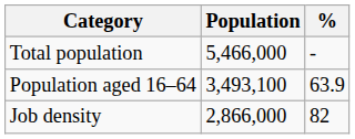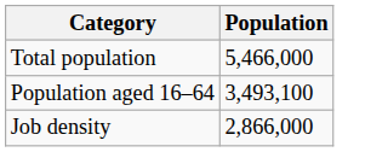- column: % | - | 63.9 | 82
